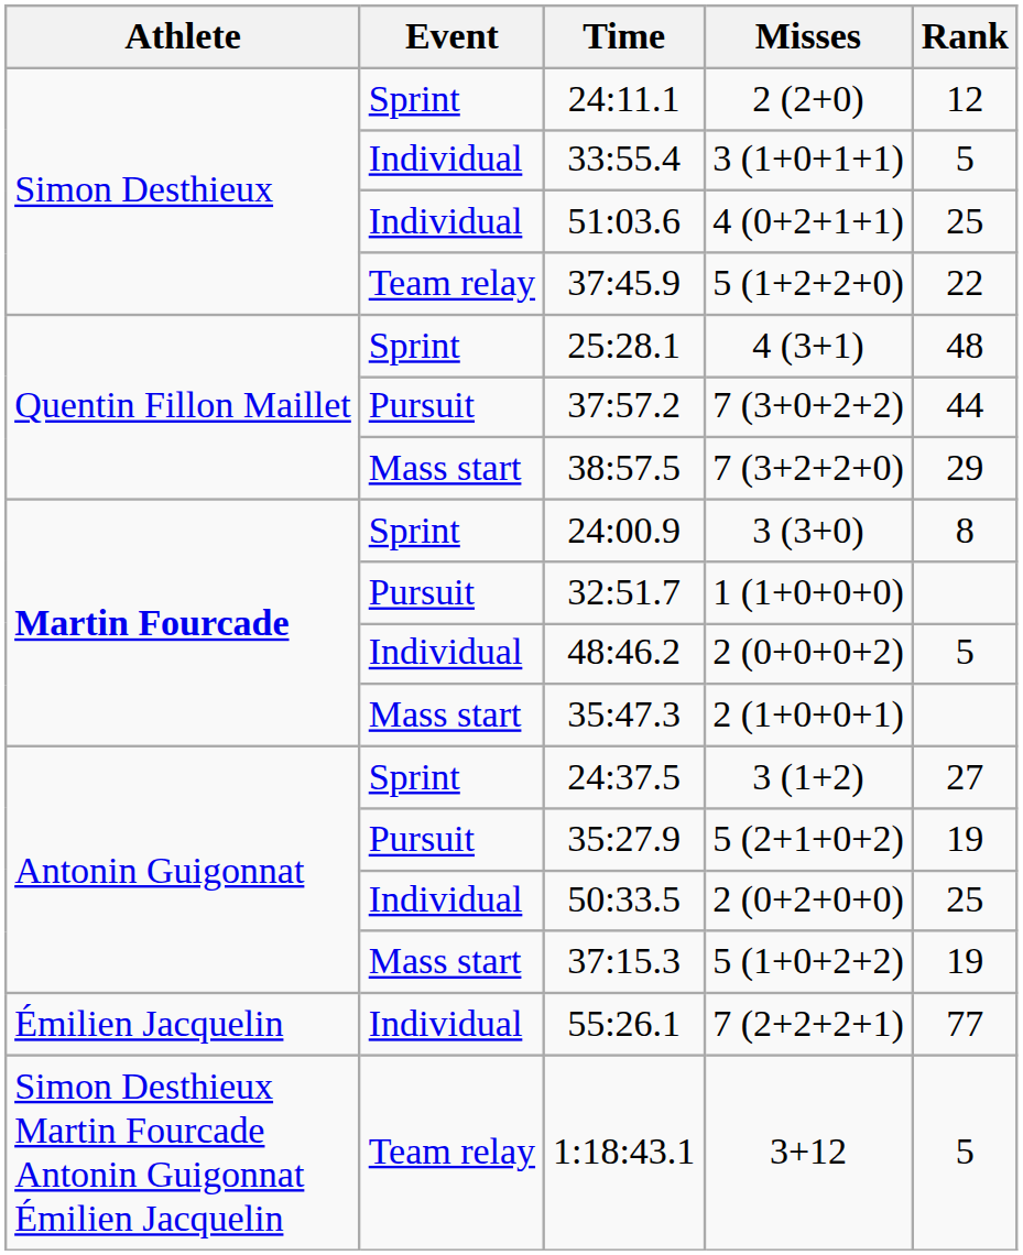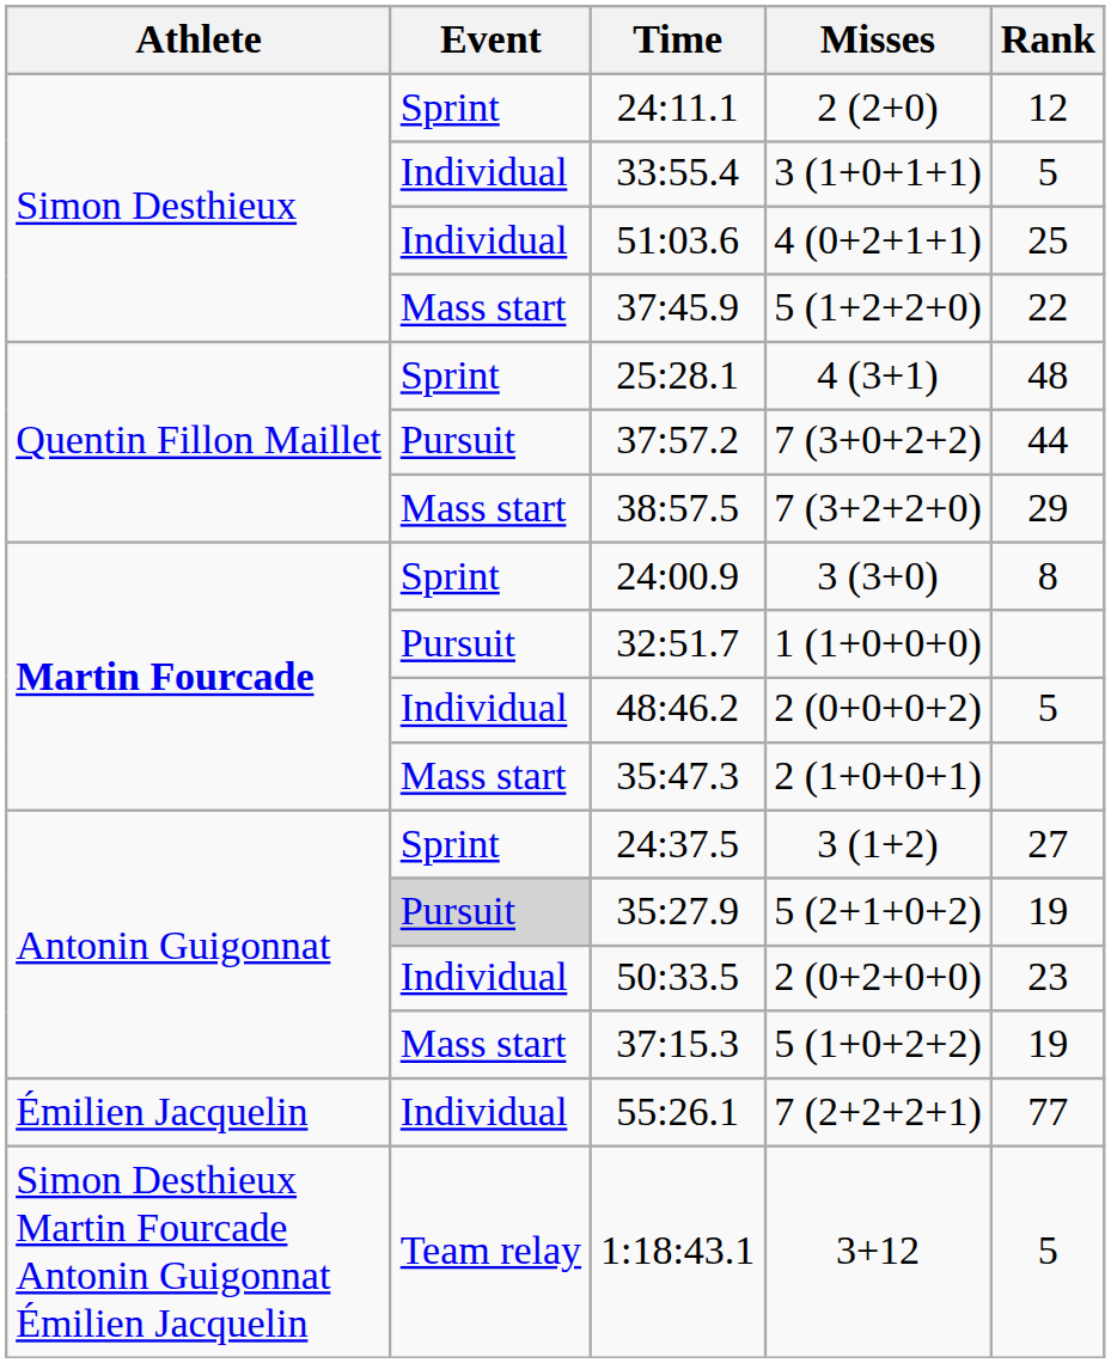37:45.9 | Event: Team relay -> Mass start
35:27.9 | Event: no background -> lightgrey background
50:33.5 | Rank: 25 -> 23
